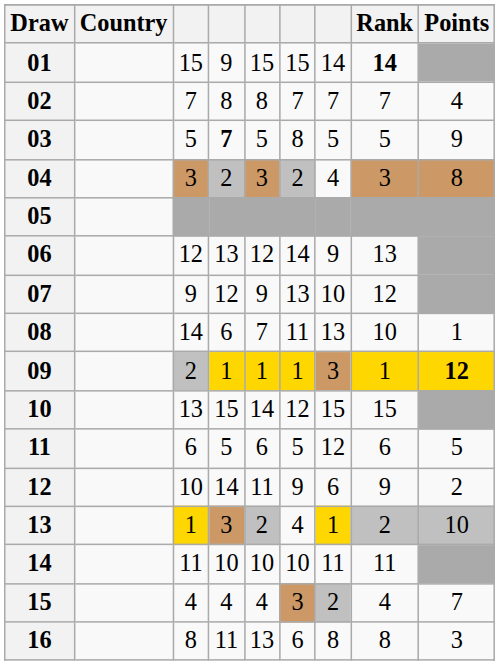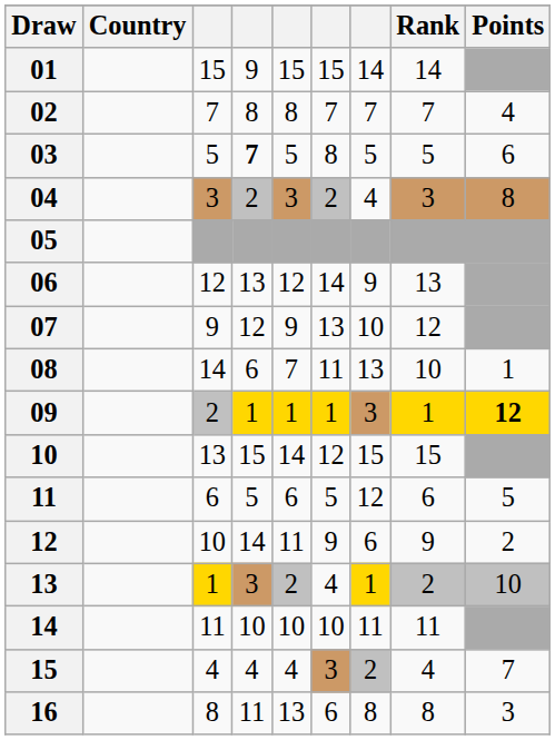01 | Rank: bold -> normal
03 | Points: 9 -> 6
